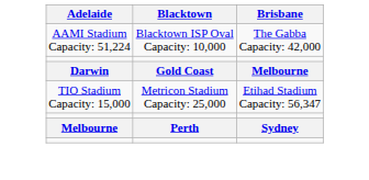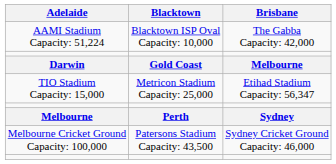+ row: Melbourne Cricket Ground Capacity: 100,000 | Patersons Stadium Capacity: 43,500 | Sydney Cricket Ground Capacity: 46,000
